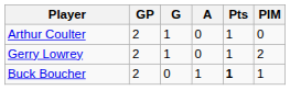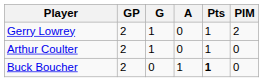rows swapped: Gerry Lowrey <-> Arthur Coulter
Buck Boucher | PIM: 1 -> 0
